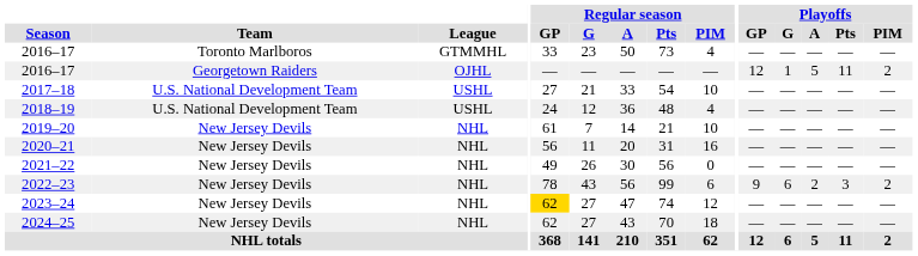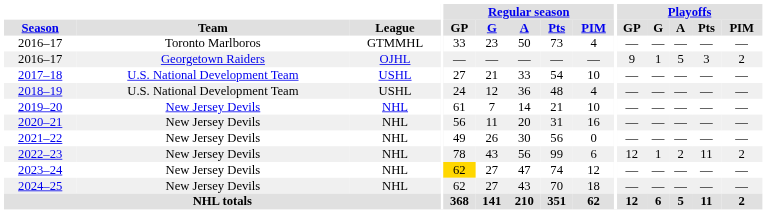2016–17 / Georgetown Raiders | Playoffs / GP: 12 -> 9
2016–17 / Georgetown Raiders | Playoffs / Pts: 11 -> 3
2022–23 | Playoffs / GP: 9 -> 12
2022–23 | Playoffs / G: 6 -> 1
2022–23 | Playoffs / Pts: 3 -> 11
